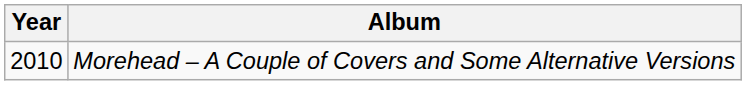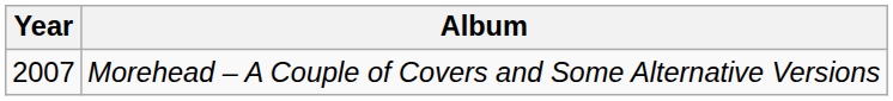Morehead – A Couple of Covers and Some Alternative Versions | Year: 2010 -> 2007
